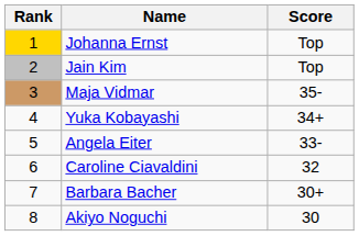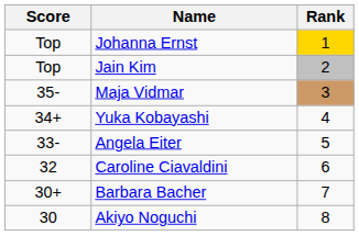columns swapped: Rank <-> Score
